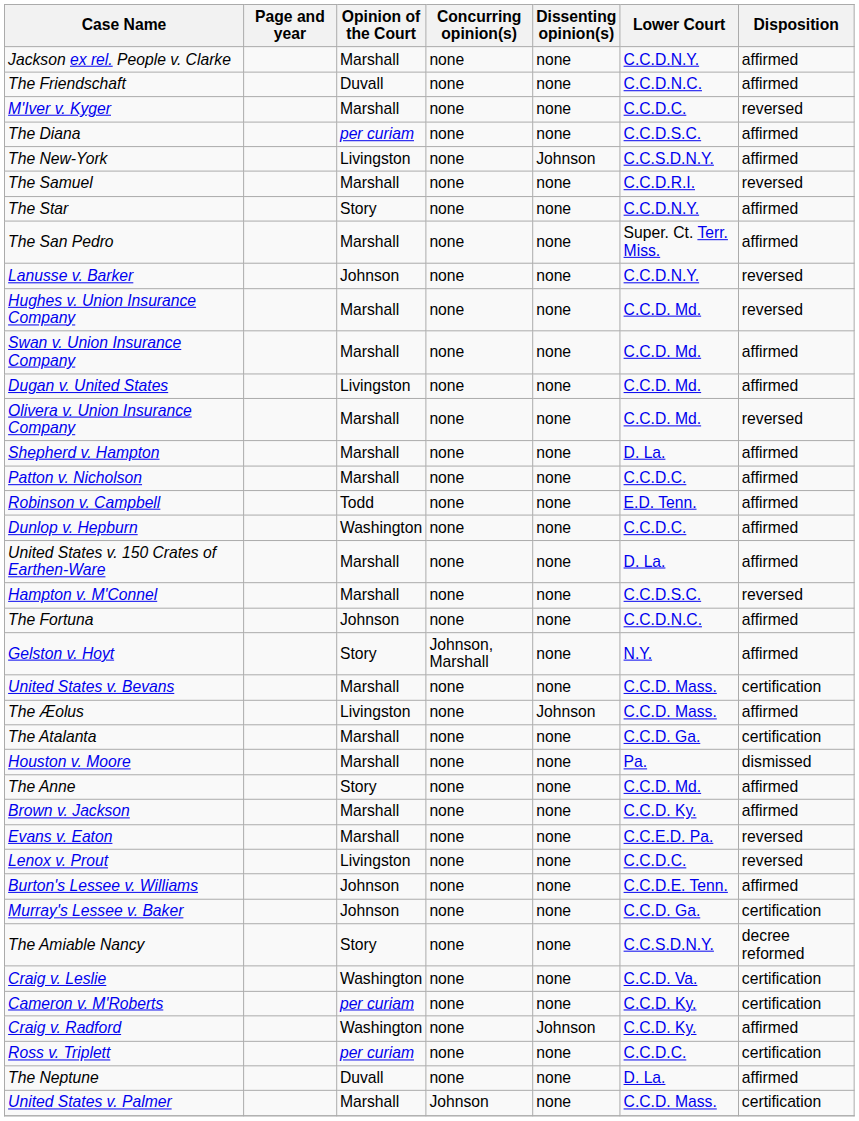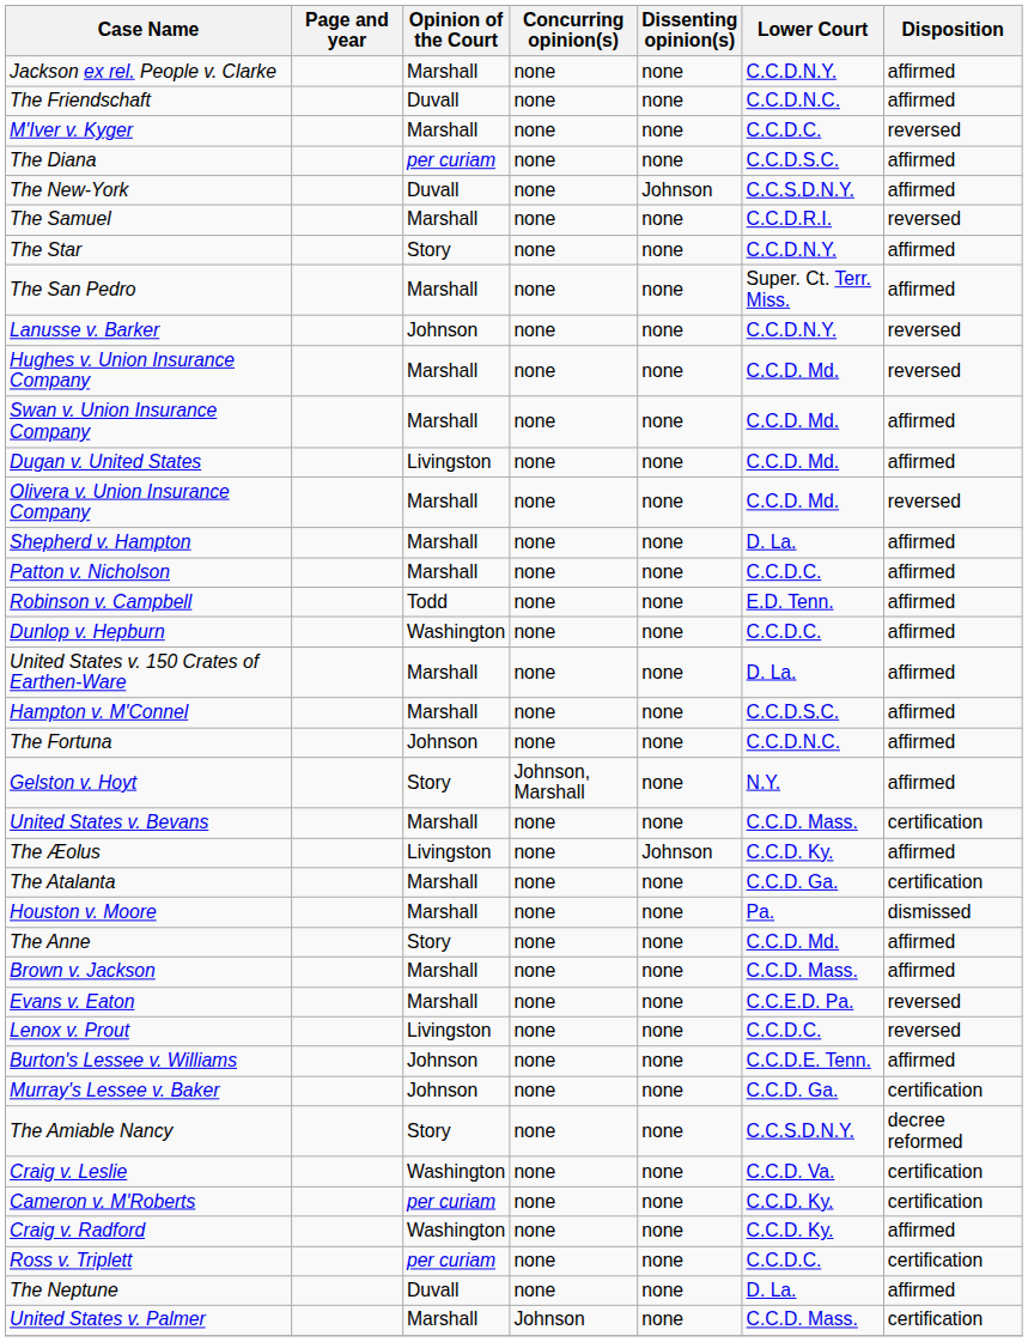The New-York | Opinion of the Court: Livingston -> Duvall
Hampton v. M'Connel | Disposition: reversed -> affirmed
The Æolus | Lower Court: C.C.D. Mass. -> C.C.D. Ky.
Brown v. Jackson | Lower Court: C.C.D. Ky. -> C.C.D. Mass.
Craig v. Radford | Dissenting opinion(s): Johnson -> none
